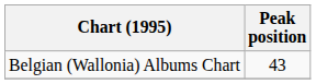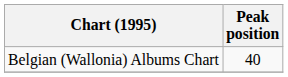Belgian (Wallonia) Albums Chart | Peak position: 43 -> 40
